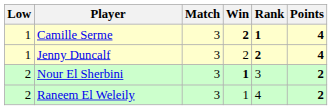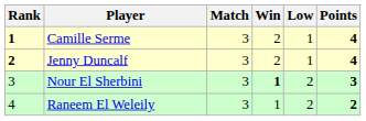columns swapped: Rank <-> Low
Camille Serme | Win: bold -> normal
Nour El Sherbini | Points: 2 -> 3
